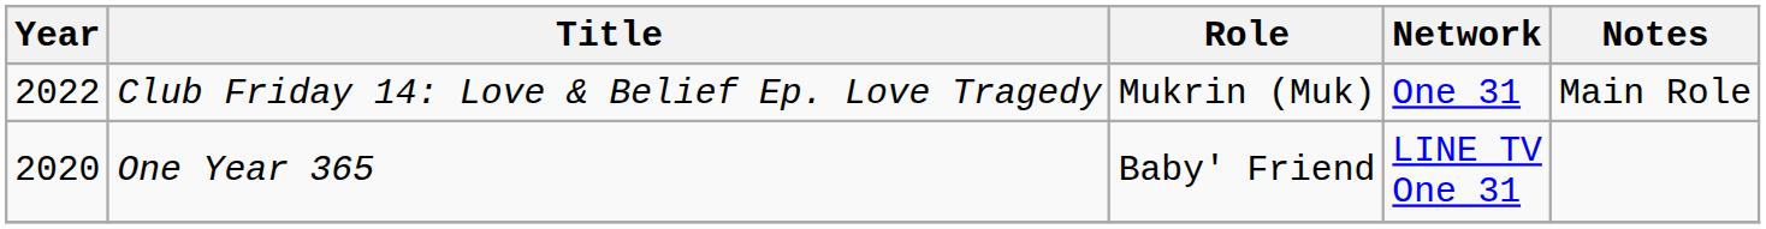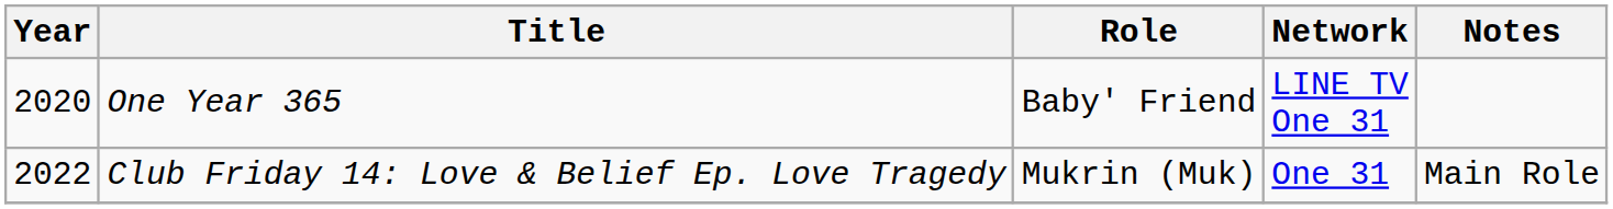rows swapped: One Year 365 <-> Club Friday 14: Love & Belief Ep. Love Tragedy
